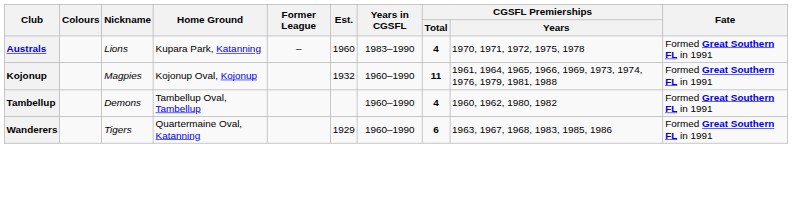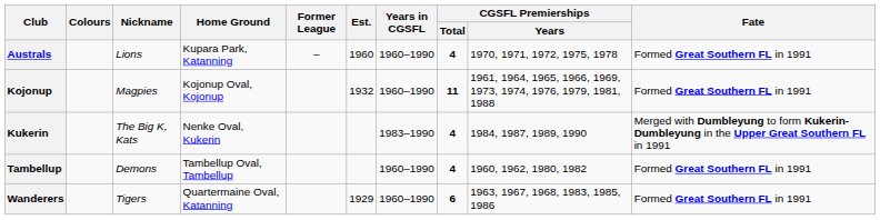Australs | Years in CGSFL: 1983–1990 -> 1960–1990
+ row: Kukerin | The Big K, Kats | Nenke Oval, Kukerin | 1983–1990 | 4 | 1984, 1987, 1989, 1990 | Merged with Dumbleyung to form Kukerin-Dumbleyung in the Upper Great Southern FL in 1991
